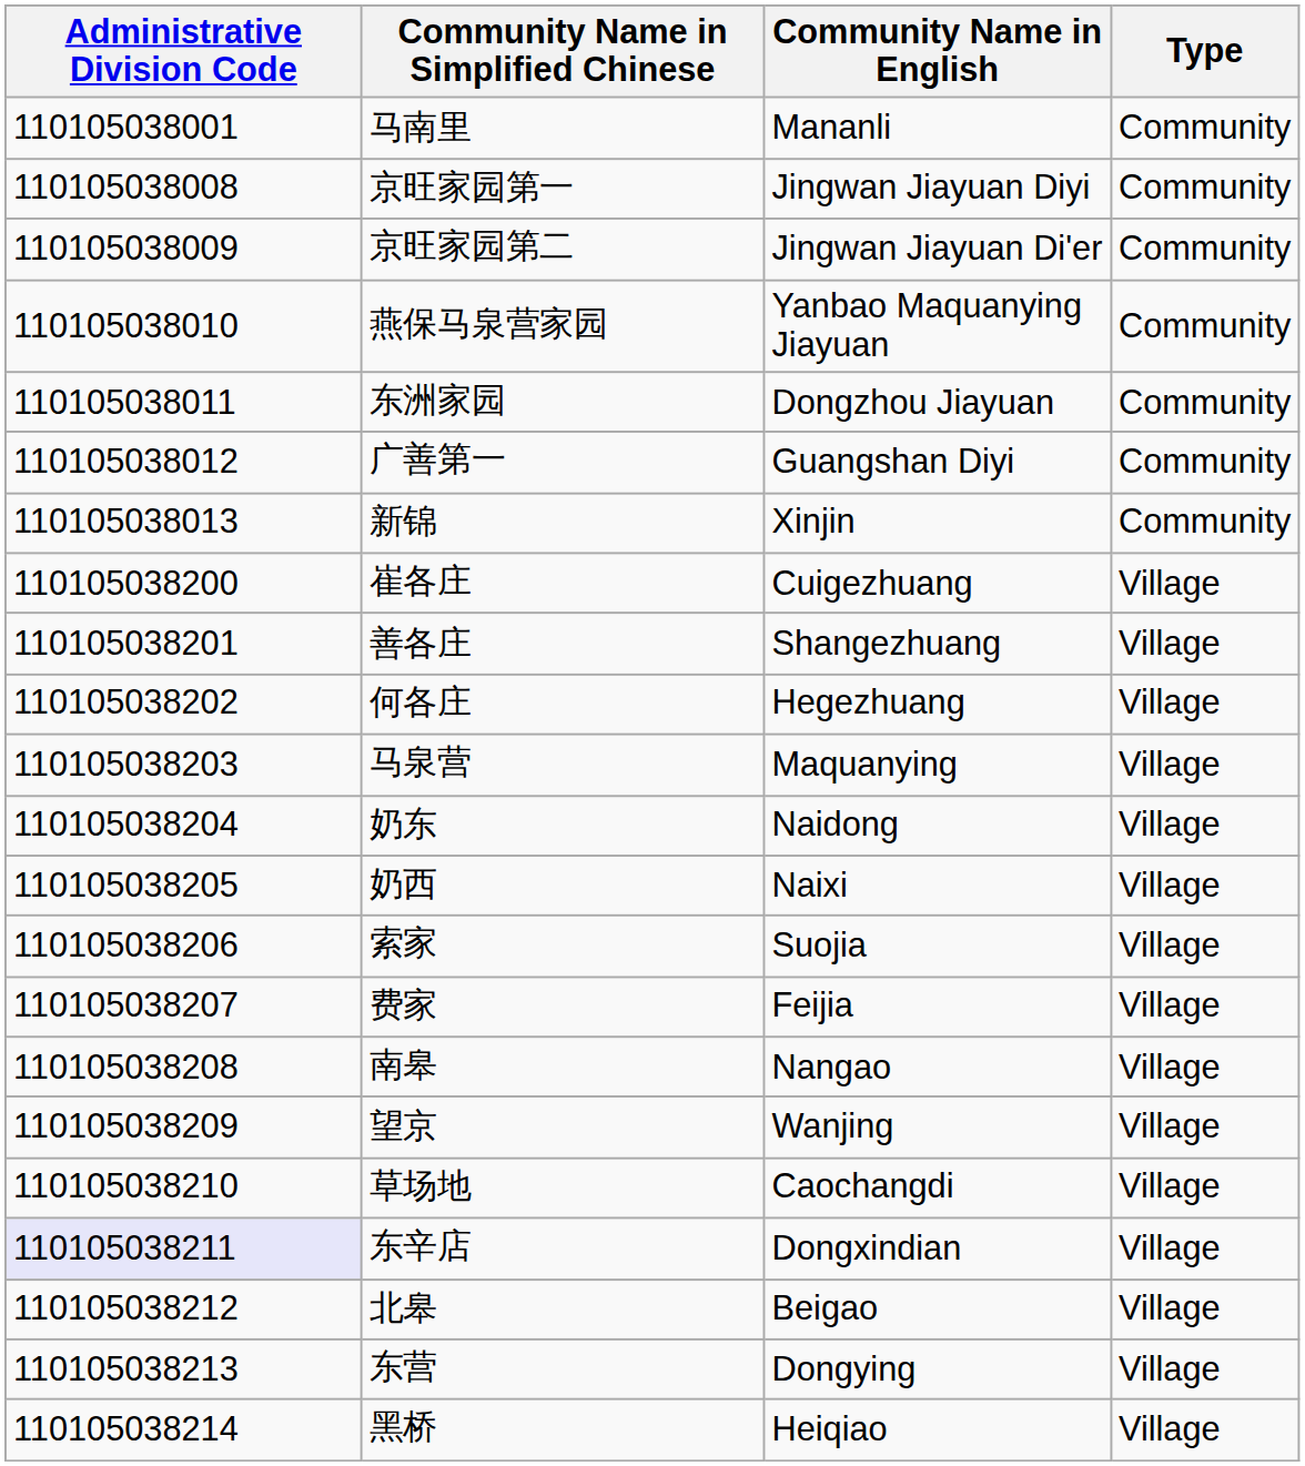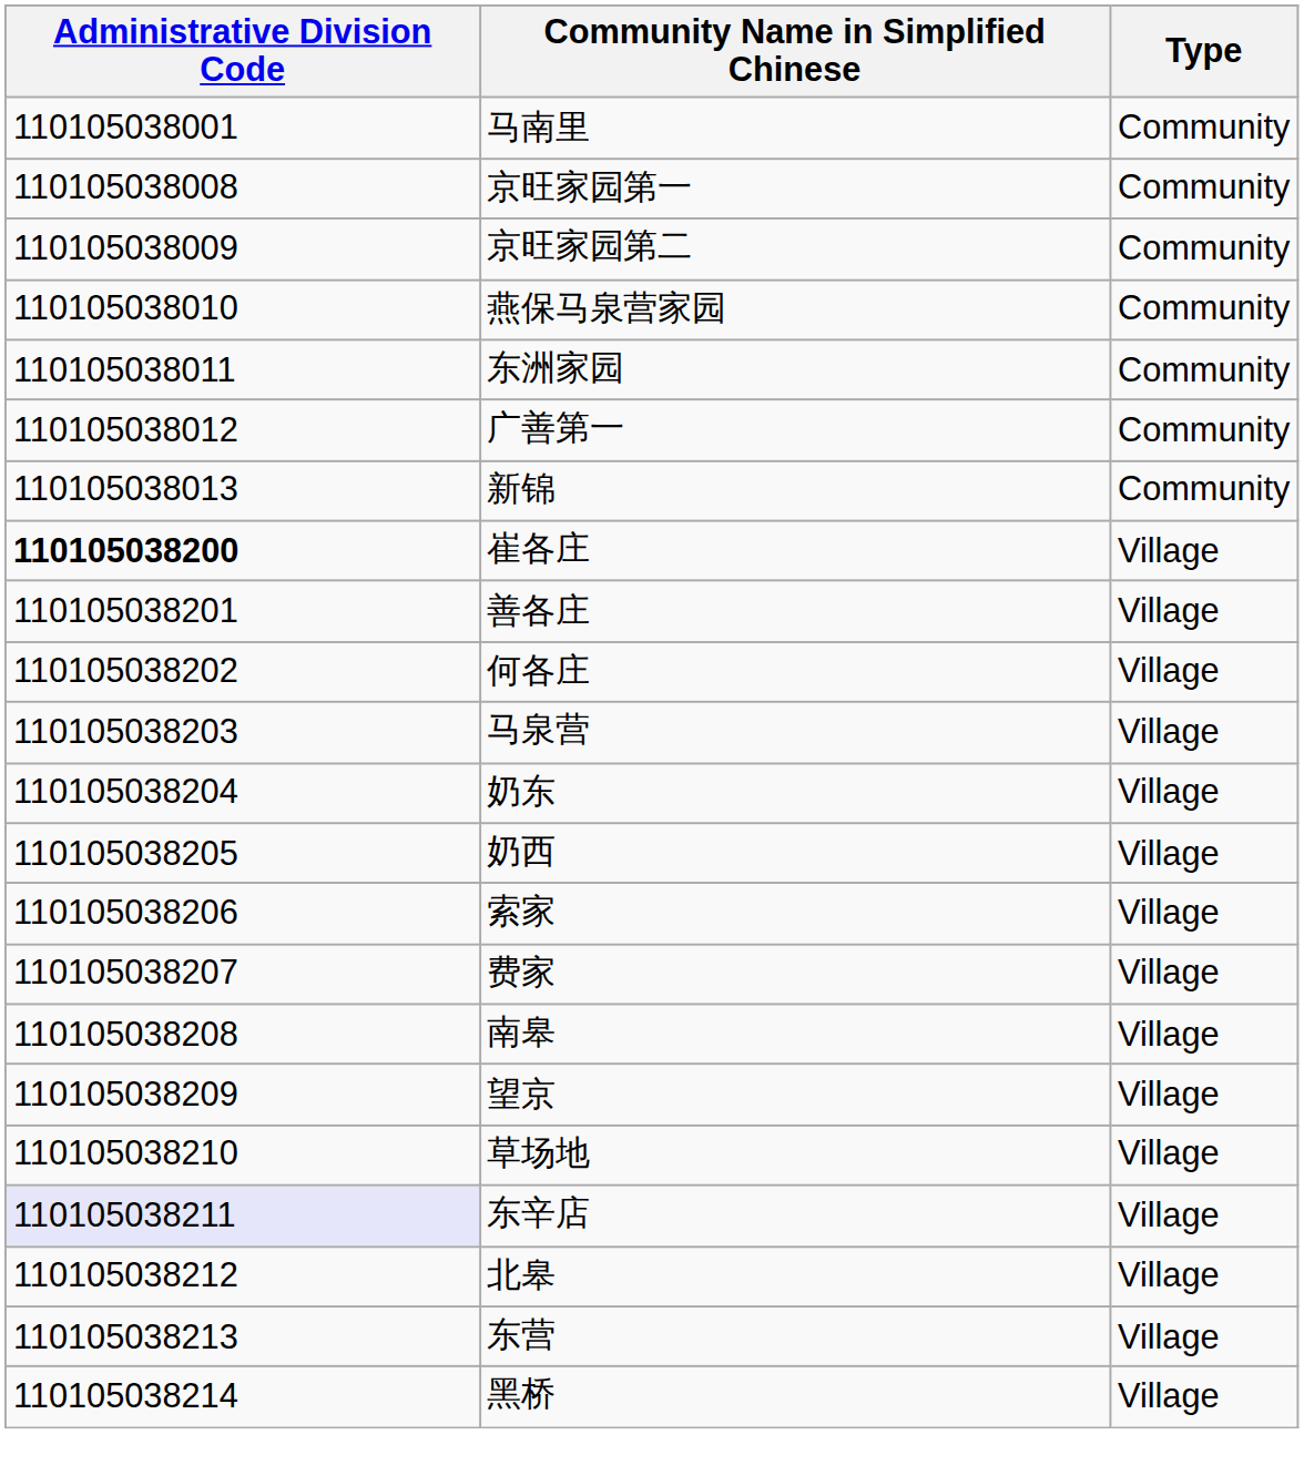- column: Community Name in English | Mananli | Jingwan Jiayuan Diyi | Jingwan Jiayuan Di'er | Yanbao Maquanying Jiayuan | Dongzhou Jiayuan | Guangshan Diyi | Xinjin | Cuigezhuang | Shangezhuang | Hegezhuang | Maquanying | Naidong | Naixi | Suojia | Feijia | Nangao | Wanjing | Caochangdi | Dongxindian | Beigao | Dongying | Heiqiao
崔各庄 | Administrative Division Code: normal -> bold
